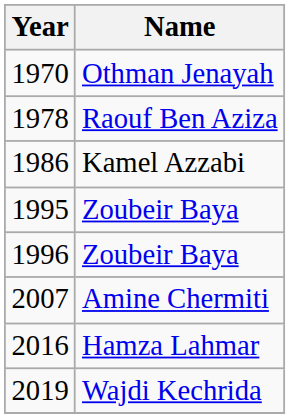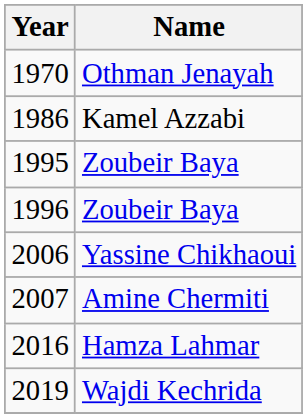- row: 1978 | Raouf Ben Aziza
+ row: 2006 | Yassine Chikhaoui
